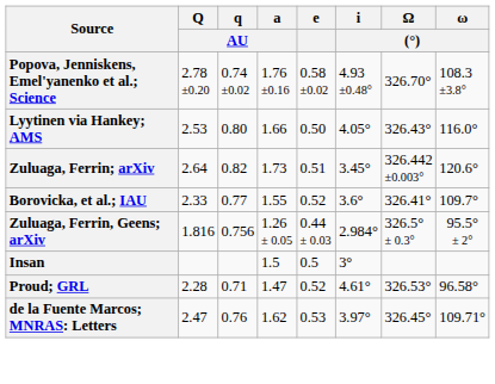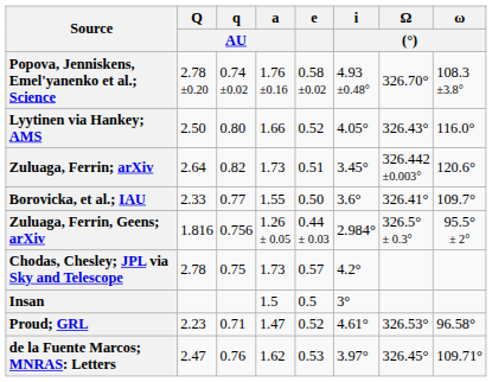Lyytinen via Hankey; AMS | Q / AU: 2.53 -> 2.50
Lyytinen via Hankey; AMS | e: 0.50 -> 0.52
Borovicka, et al.; IAU | e: 0.52 -> 0.50
+ row: Chodas, Chesley; JPL via Sky and Telescope | 2.78 | 0.75 | 1.73 | 0.57 | 4.2°
Proud; GRL | Q / AU: 2.28 -> 2.23
